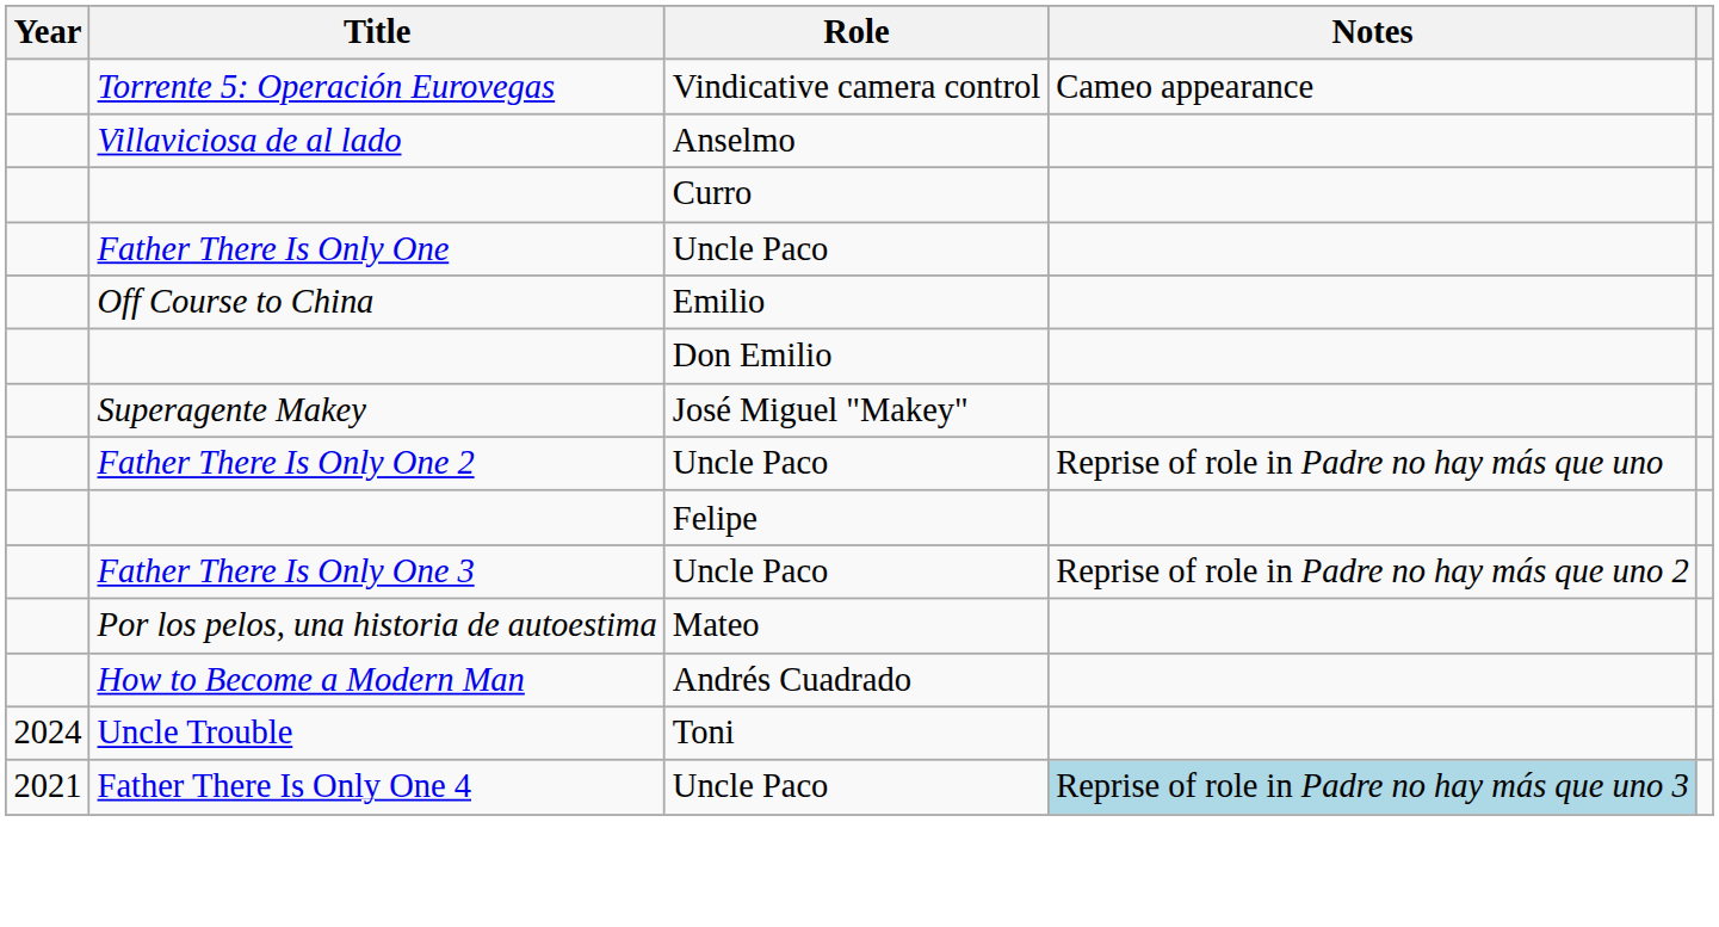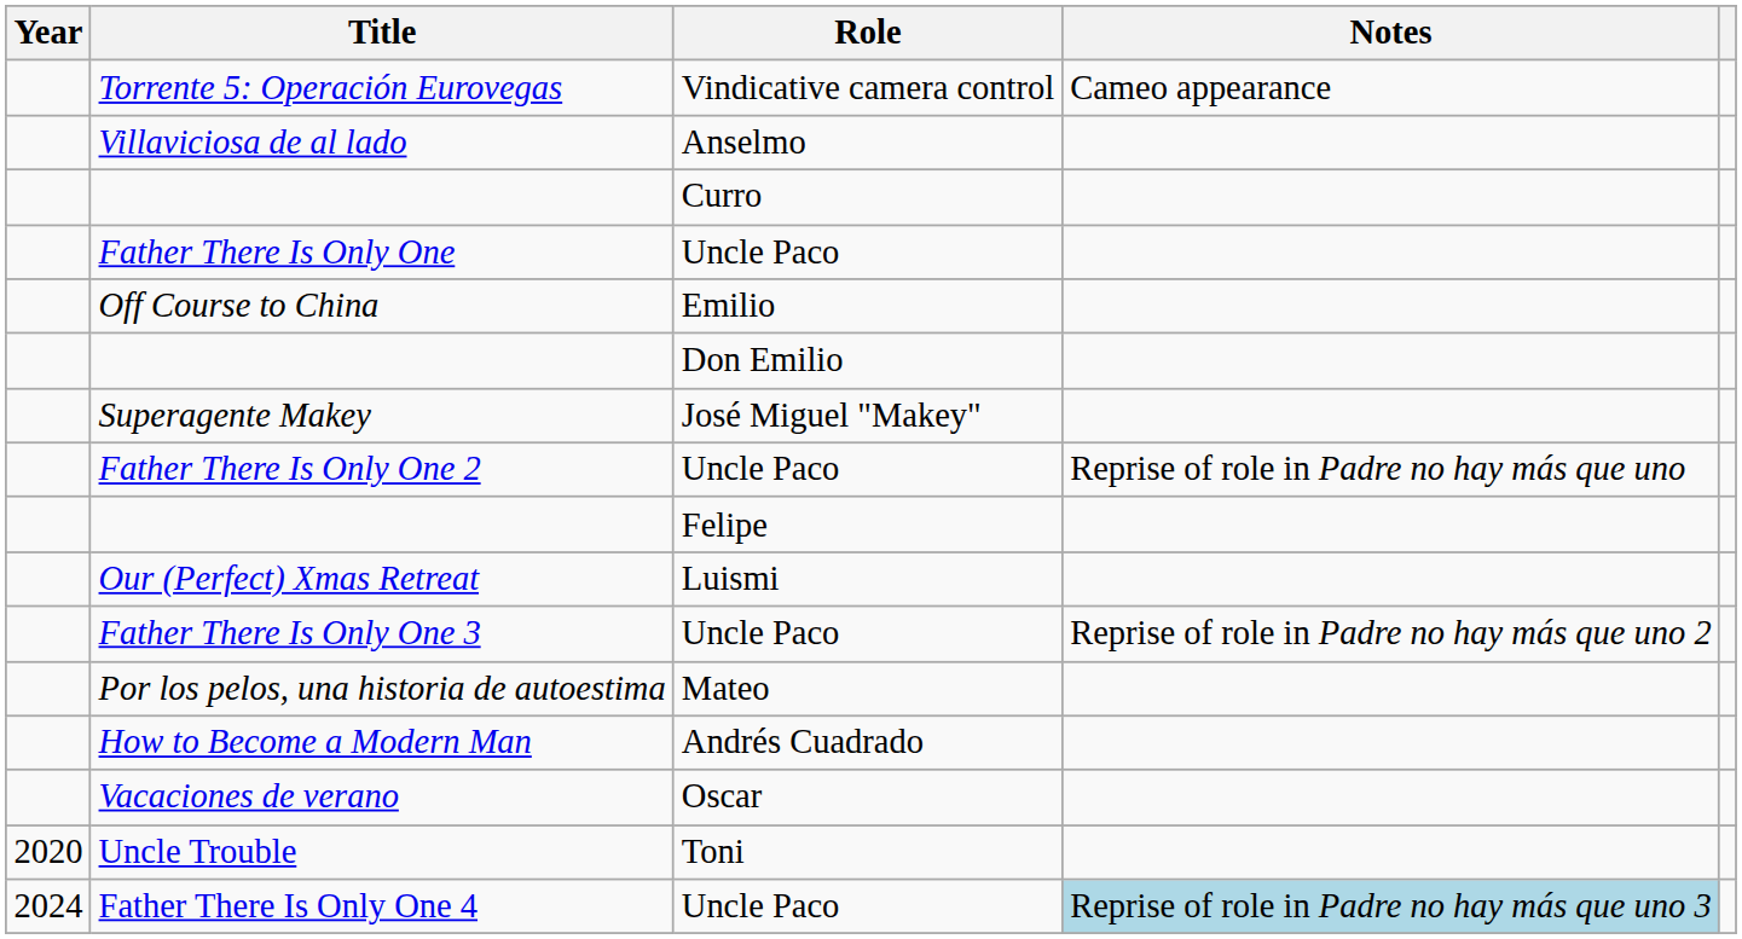+ row: Our (Perfect) Xmas Retreat | Luismi
+ row: Vacaciones de verano | Oscar
Uncle Trouble | Year: 2024 -> 2020
Father There Is Only One 4 | Year: 2021 -> 2024
